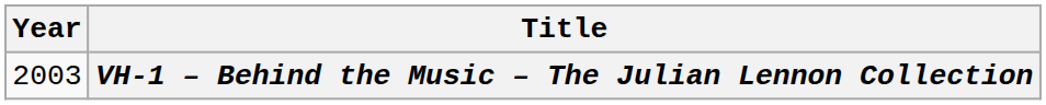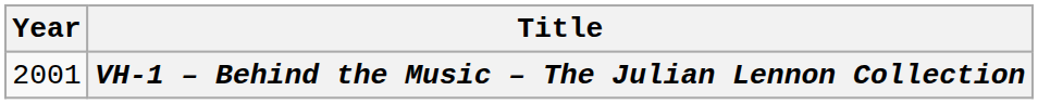VH-1 – Behind the Music – The Julian Lennon Collection | Year: 2003 -> 2001
